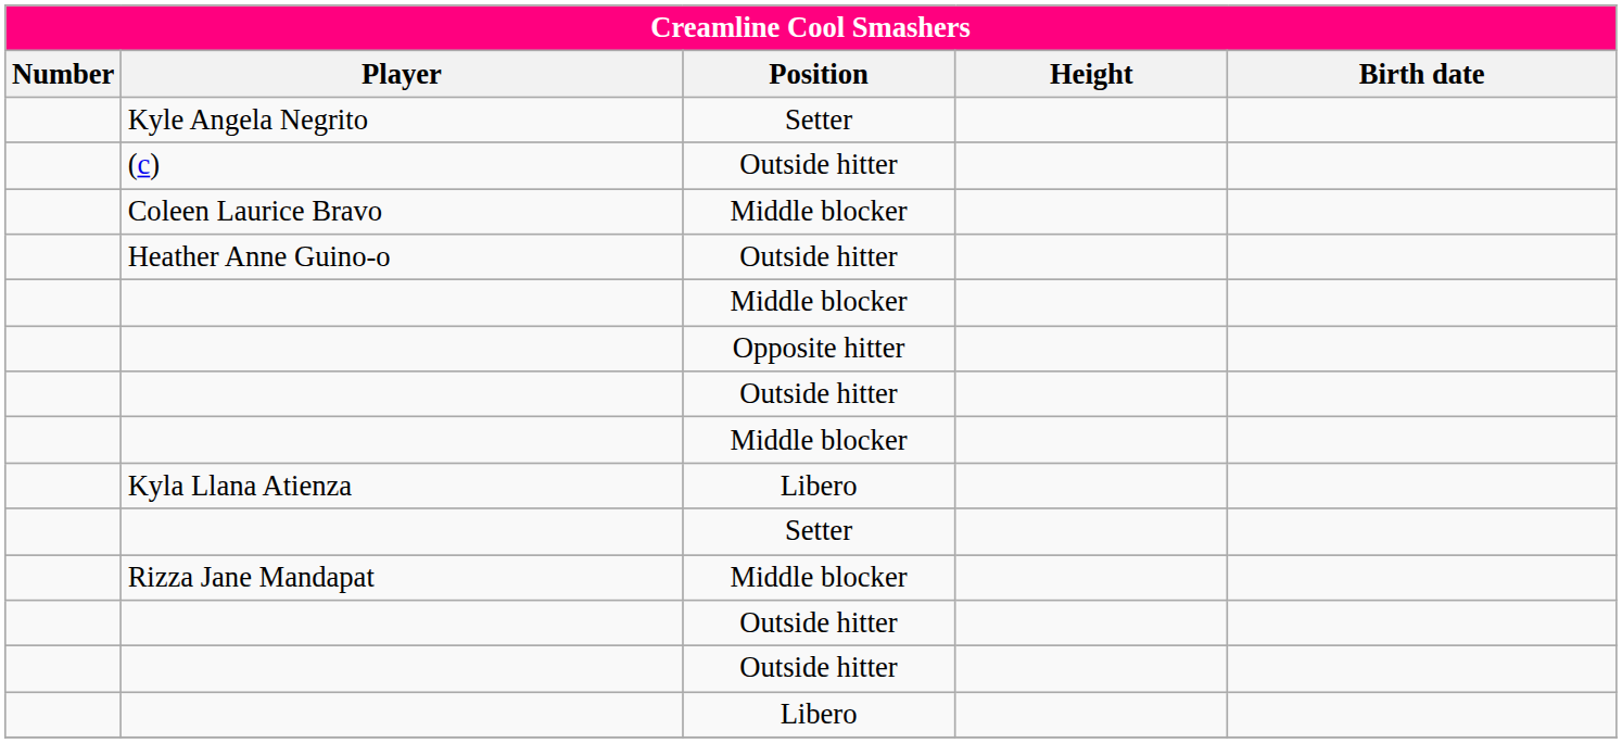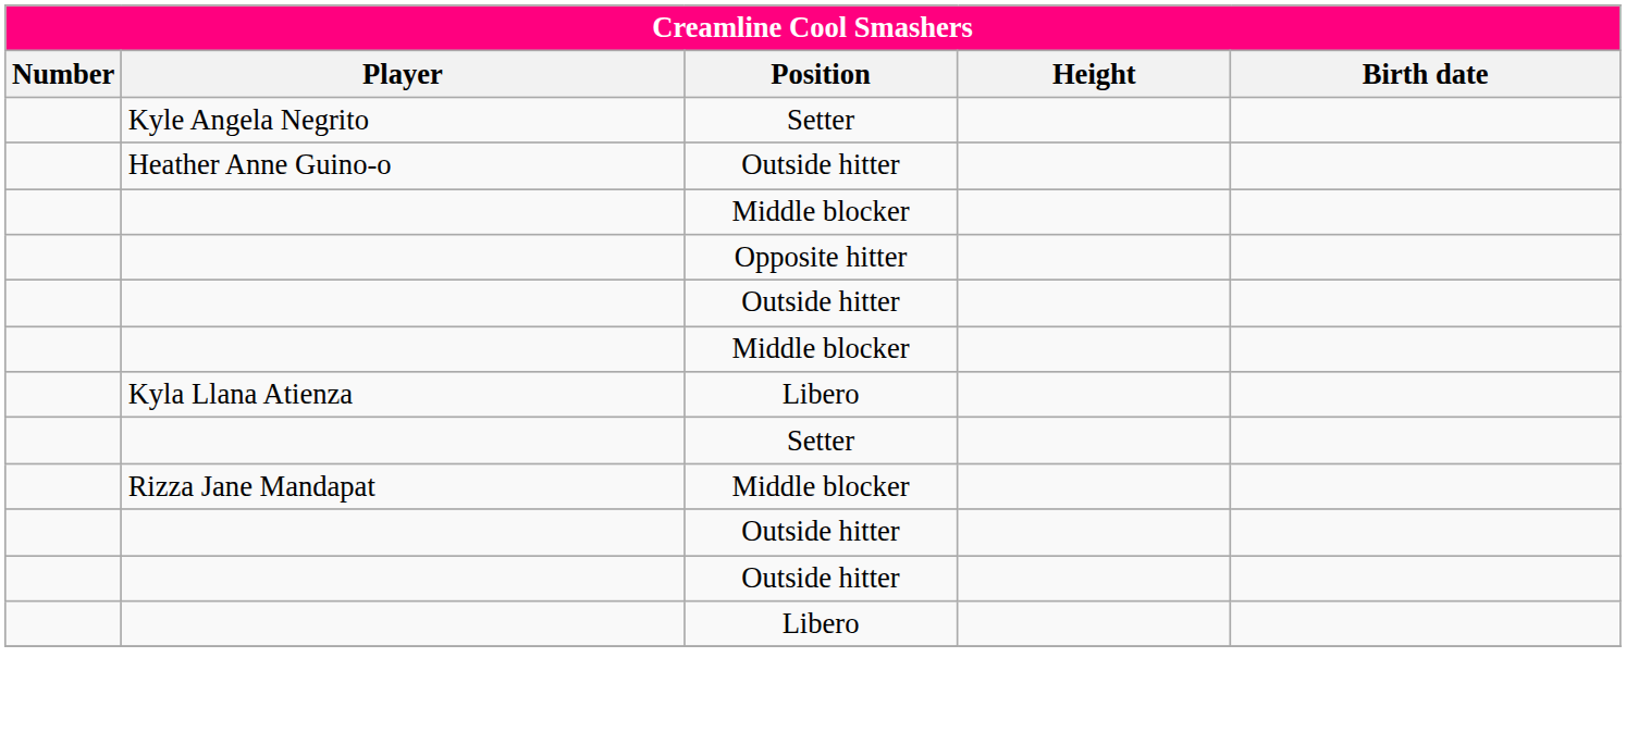- row: (c) | Outside hitter
- row: Coleen Laurice Bravo | Middle blocker
